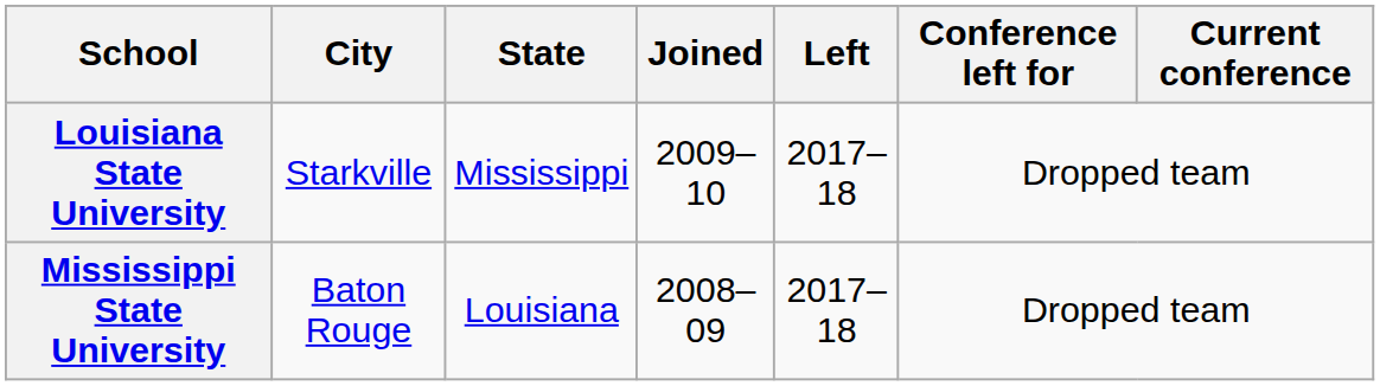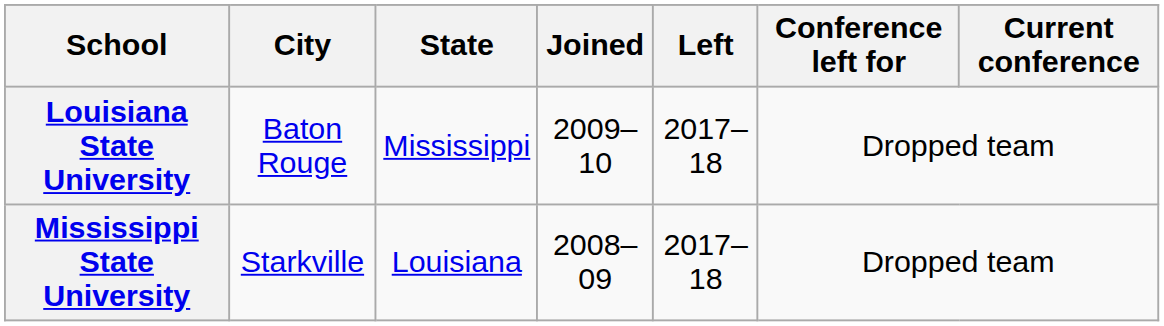Louisiana State University | City: Starkville -> Baton Rouge
Mississippi State University | City: Baton Rouge -> Starkville
